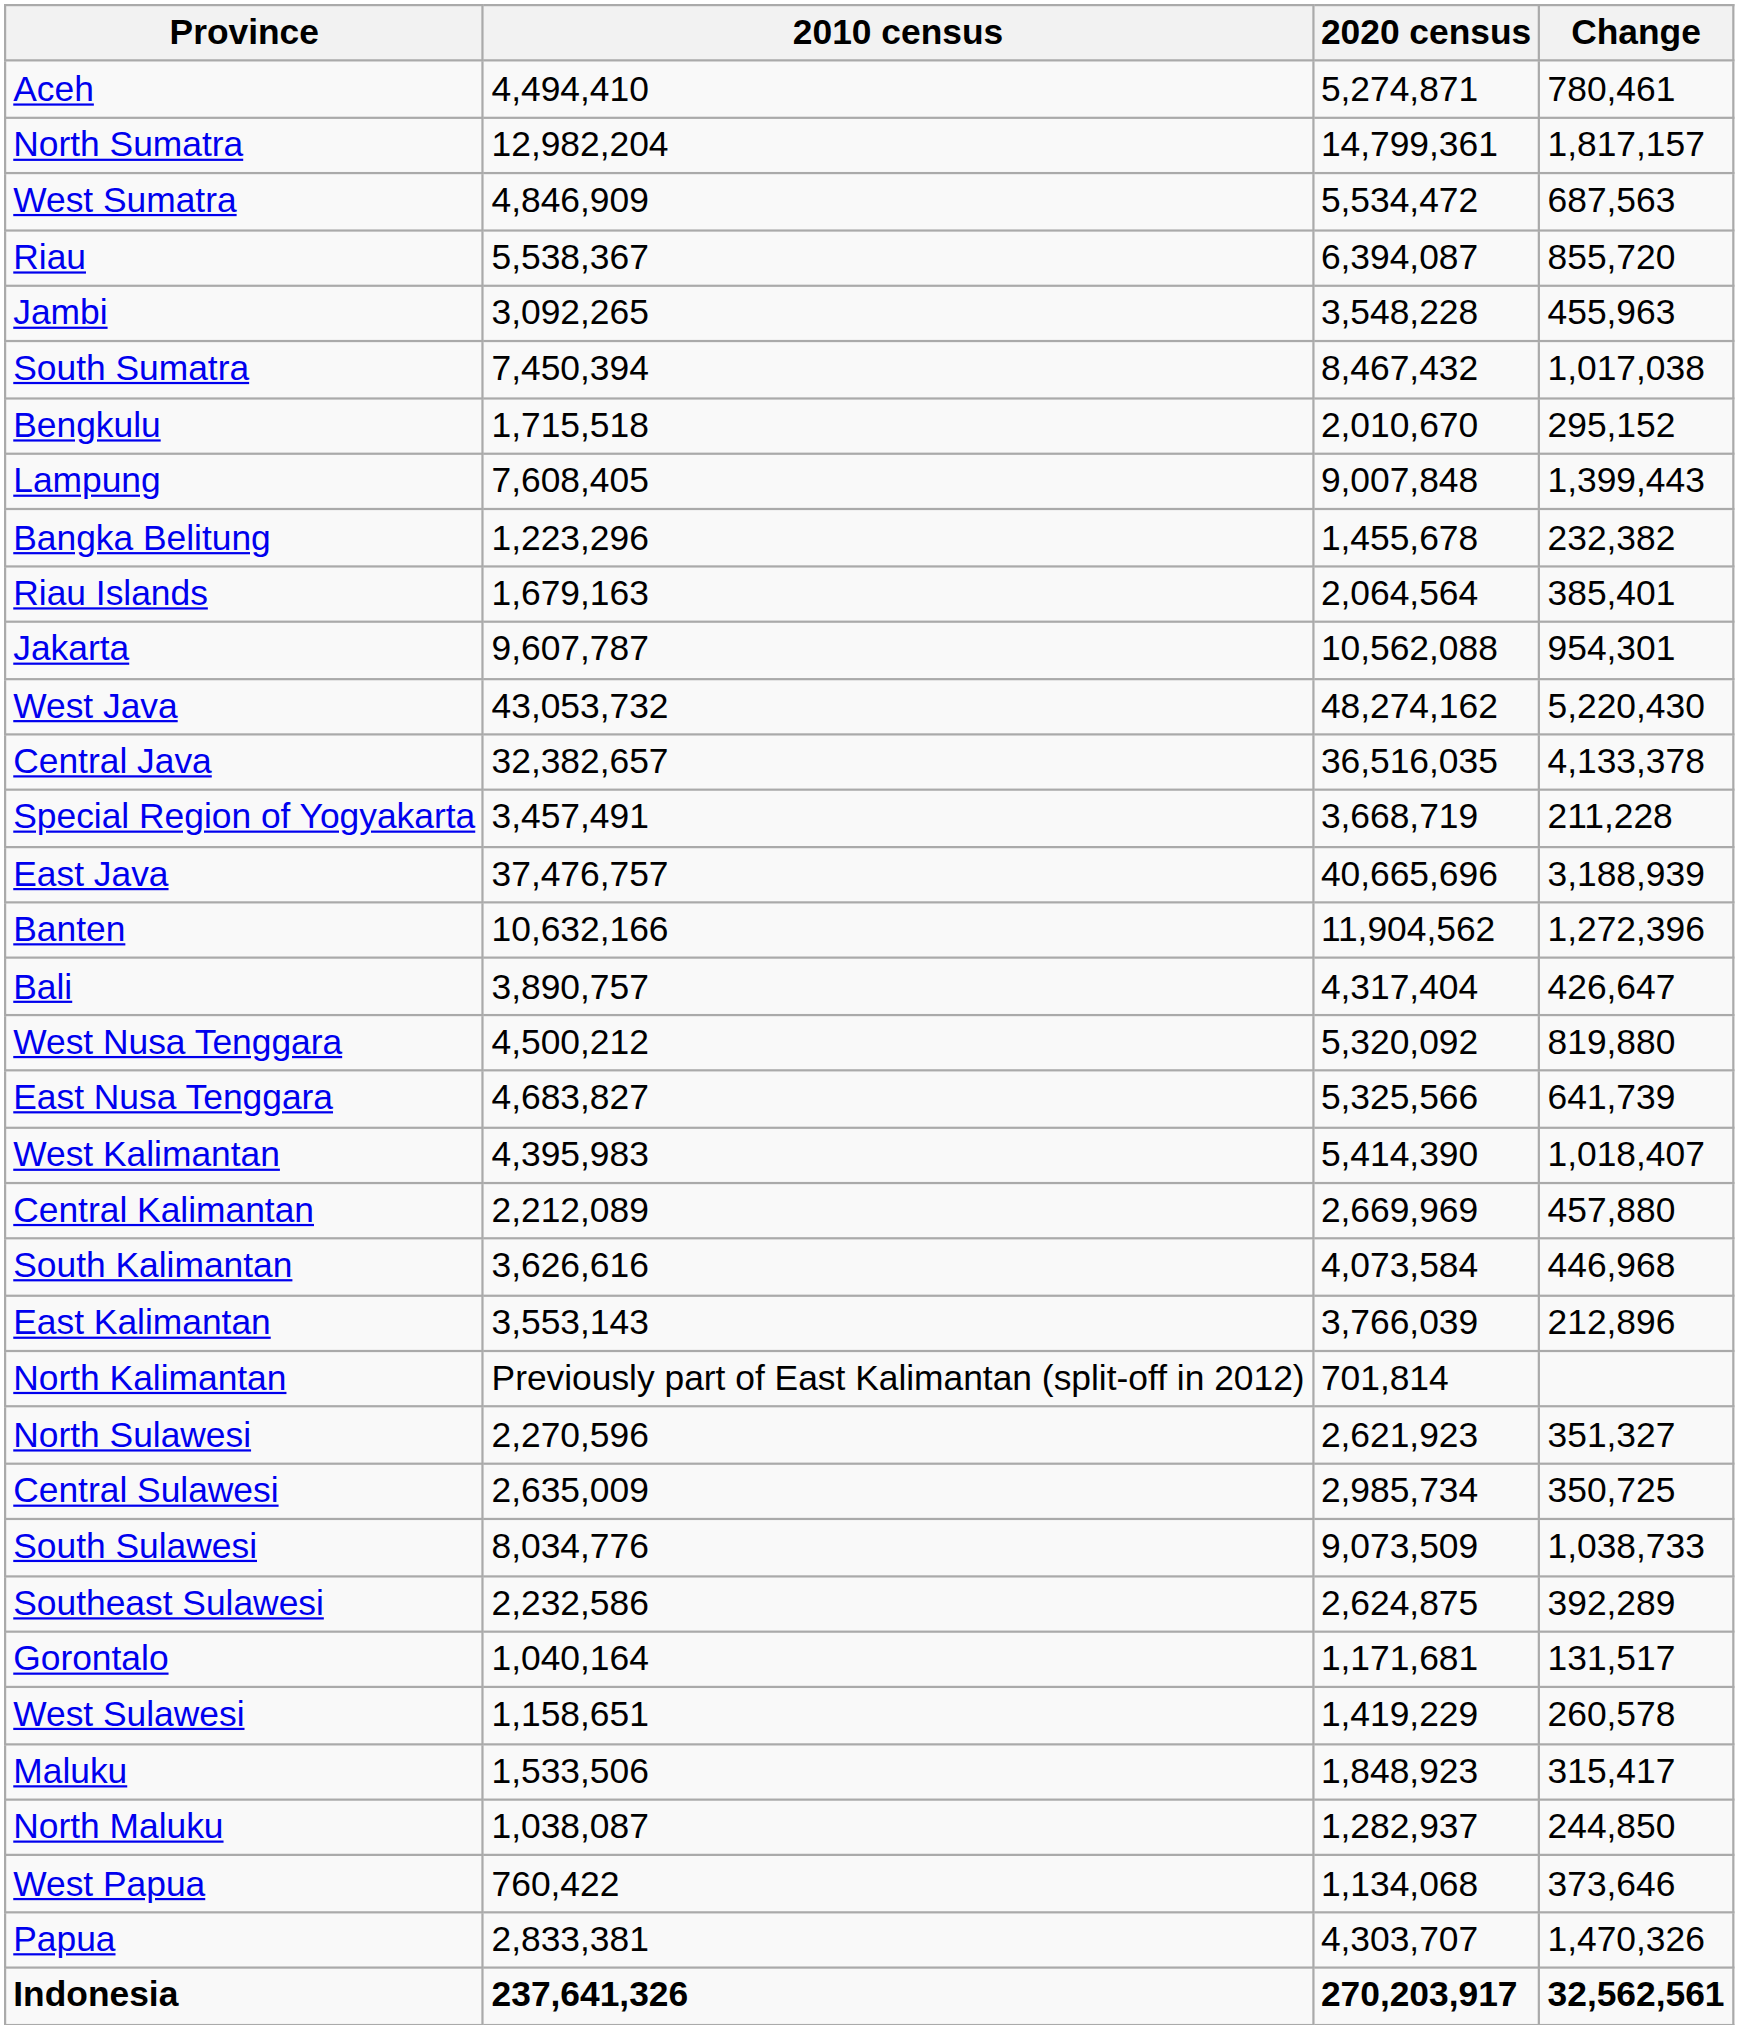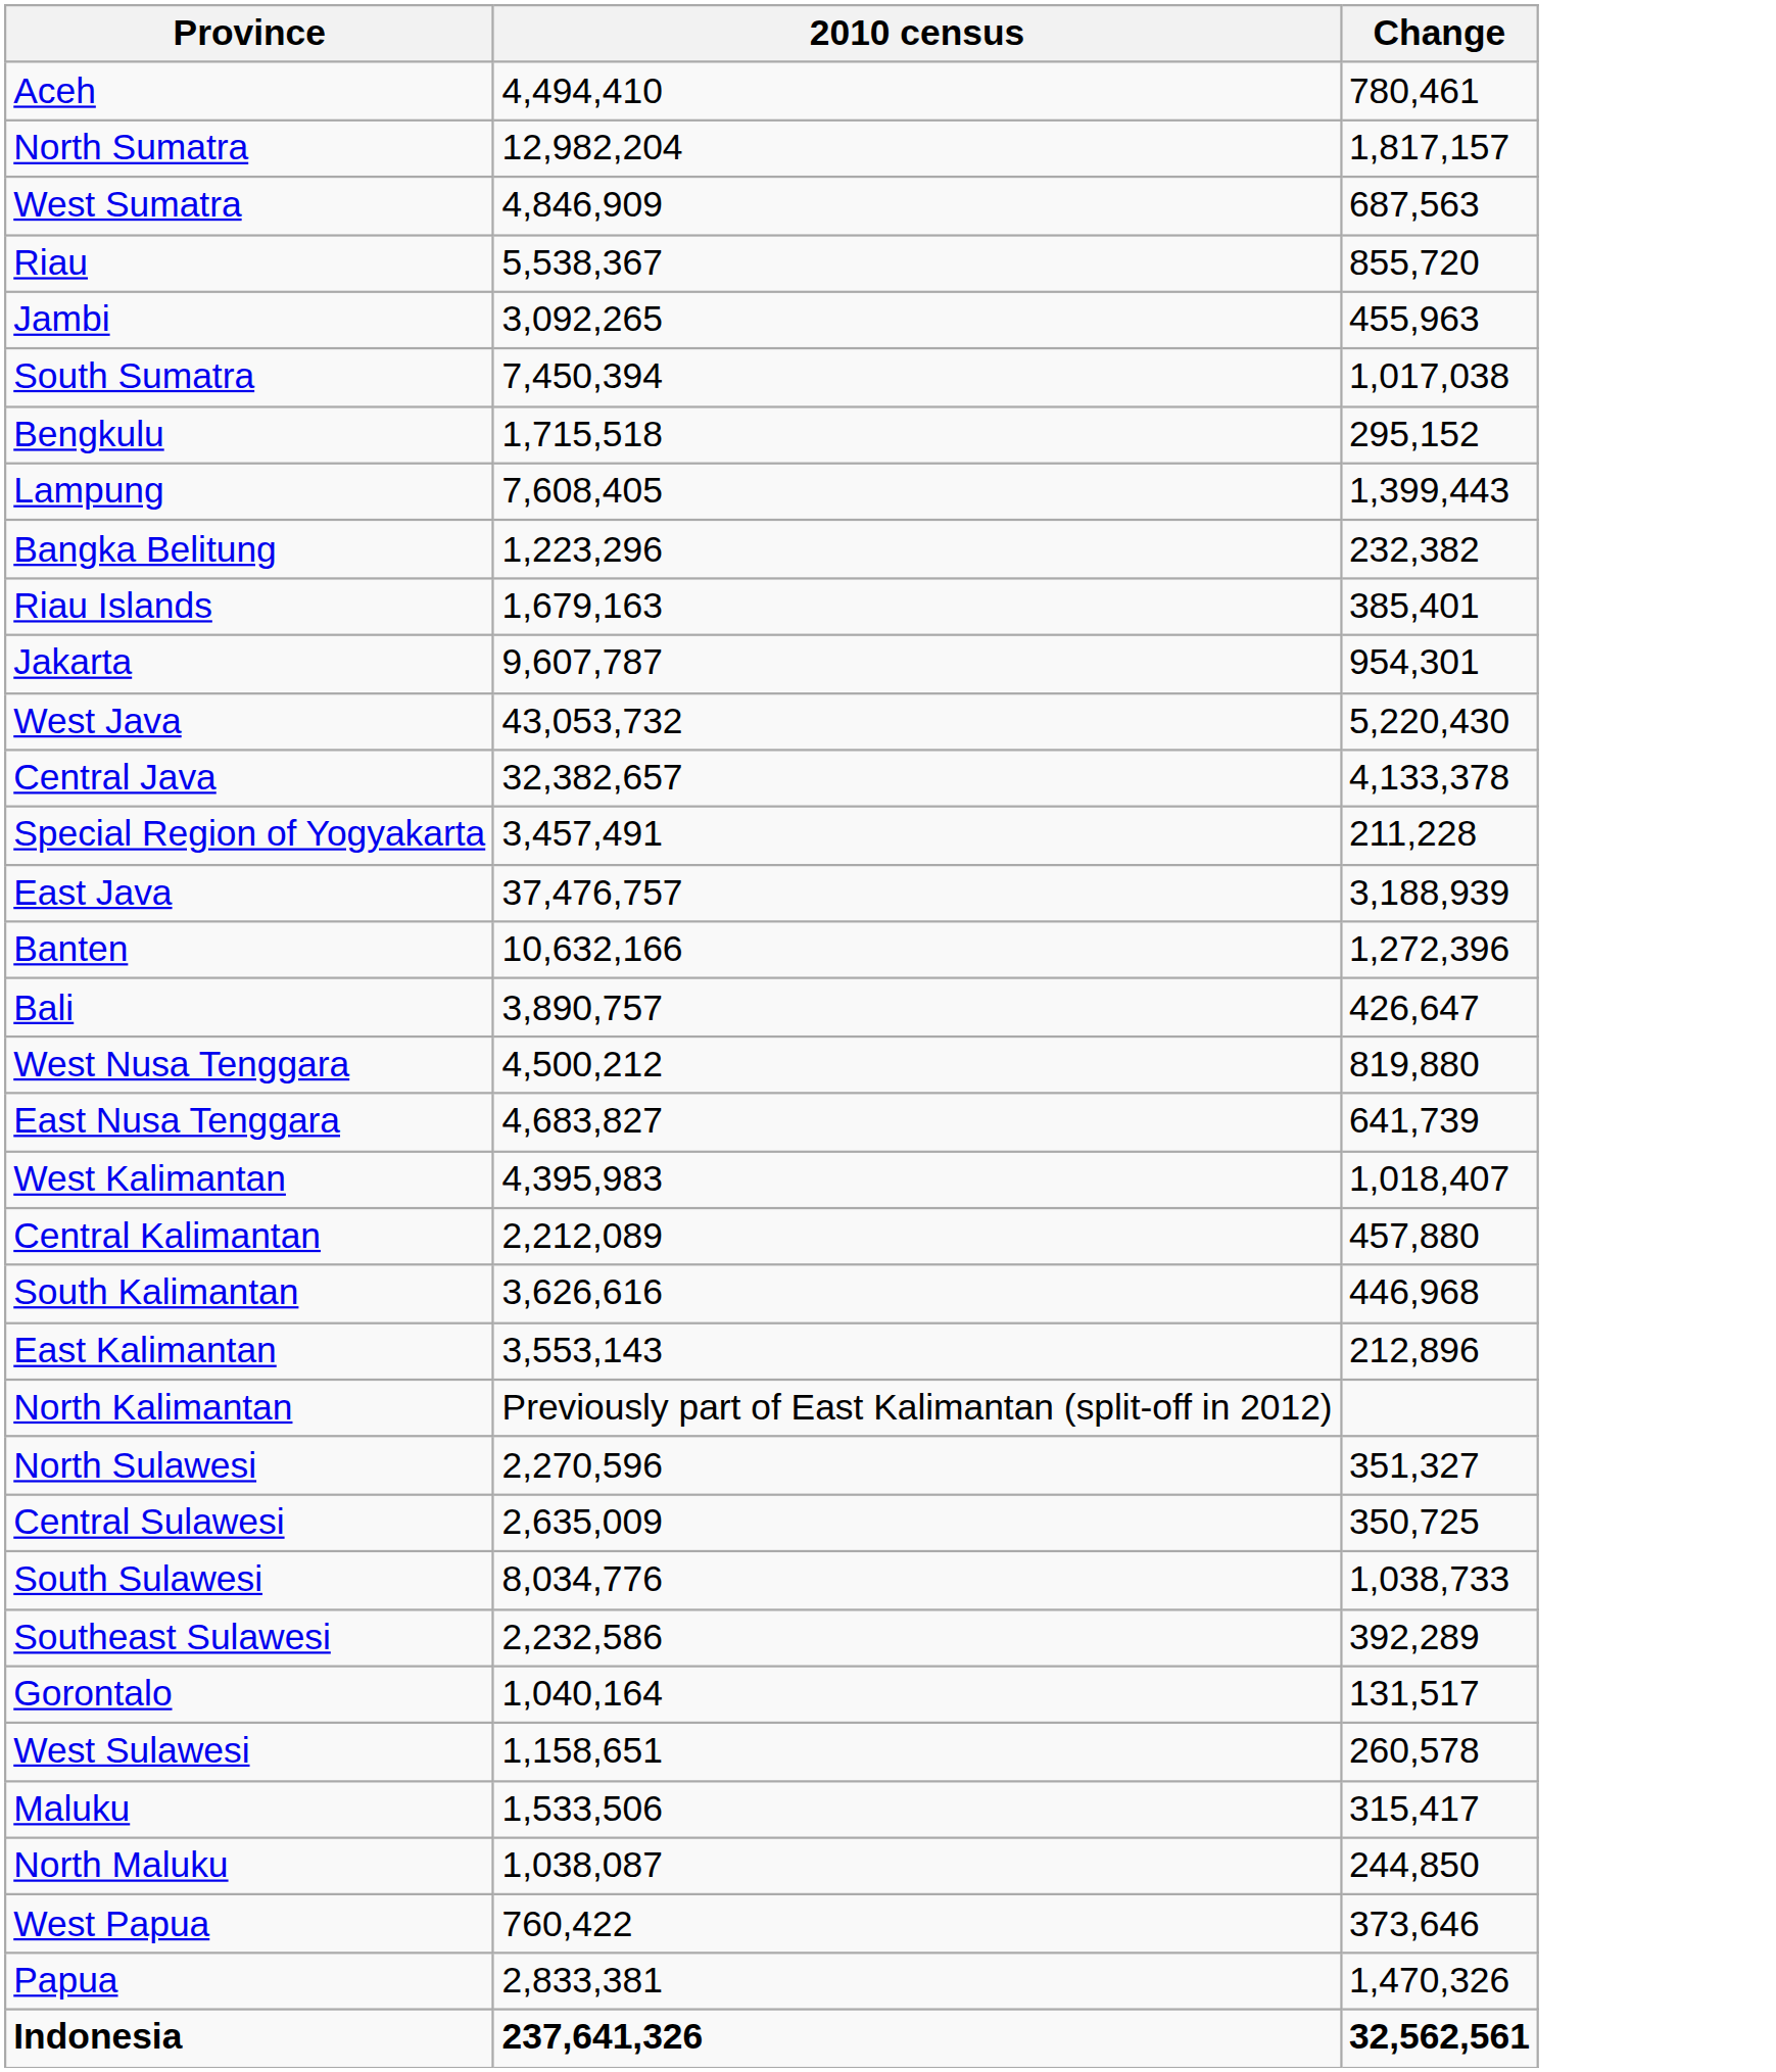- column: 2020 census | 5,274,871 | 14,799,361 | 5,534,472 | 6,394,087 | 3,548,228 | 8,467,432 | 2,010,670 | 9,007,848 | 1,455,678 | 2,064,564 | 10,562,088 | 48,274,162 | 36,516,035 | 3,668,719 | 40,665,696 | 11,904,562 | 4,317,404 | 5,320,092 | 5,325,566 | 5,414,390 | 2,669,969 | 4,073,584 | 3,766,039 | 701,814 | 2,621,923 | 2,985,734 | 9,073,509 | 2,624,875 | 1,171,681 | 1,419,229 | 1,848,923 | 1,282,937 | 1,134,068 | 4,303,707 | 270,203,917
